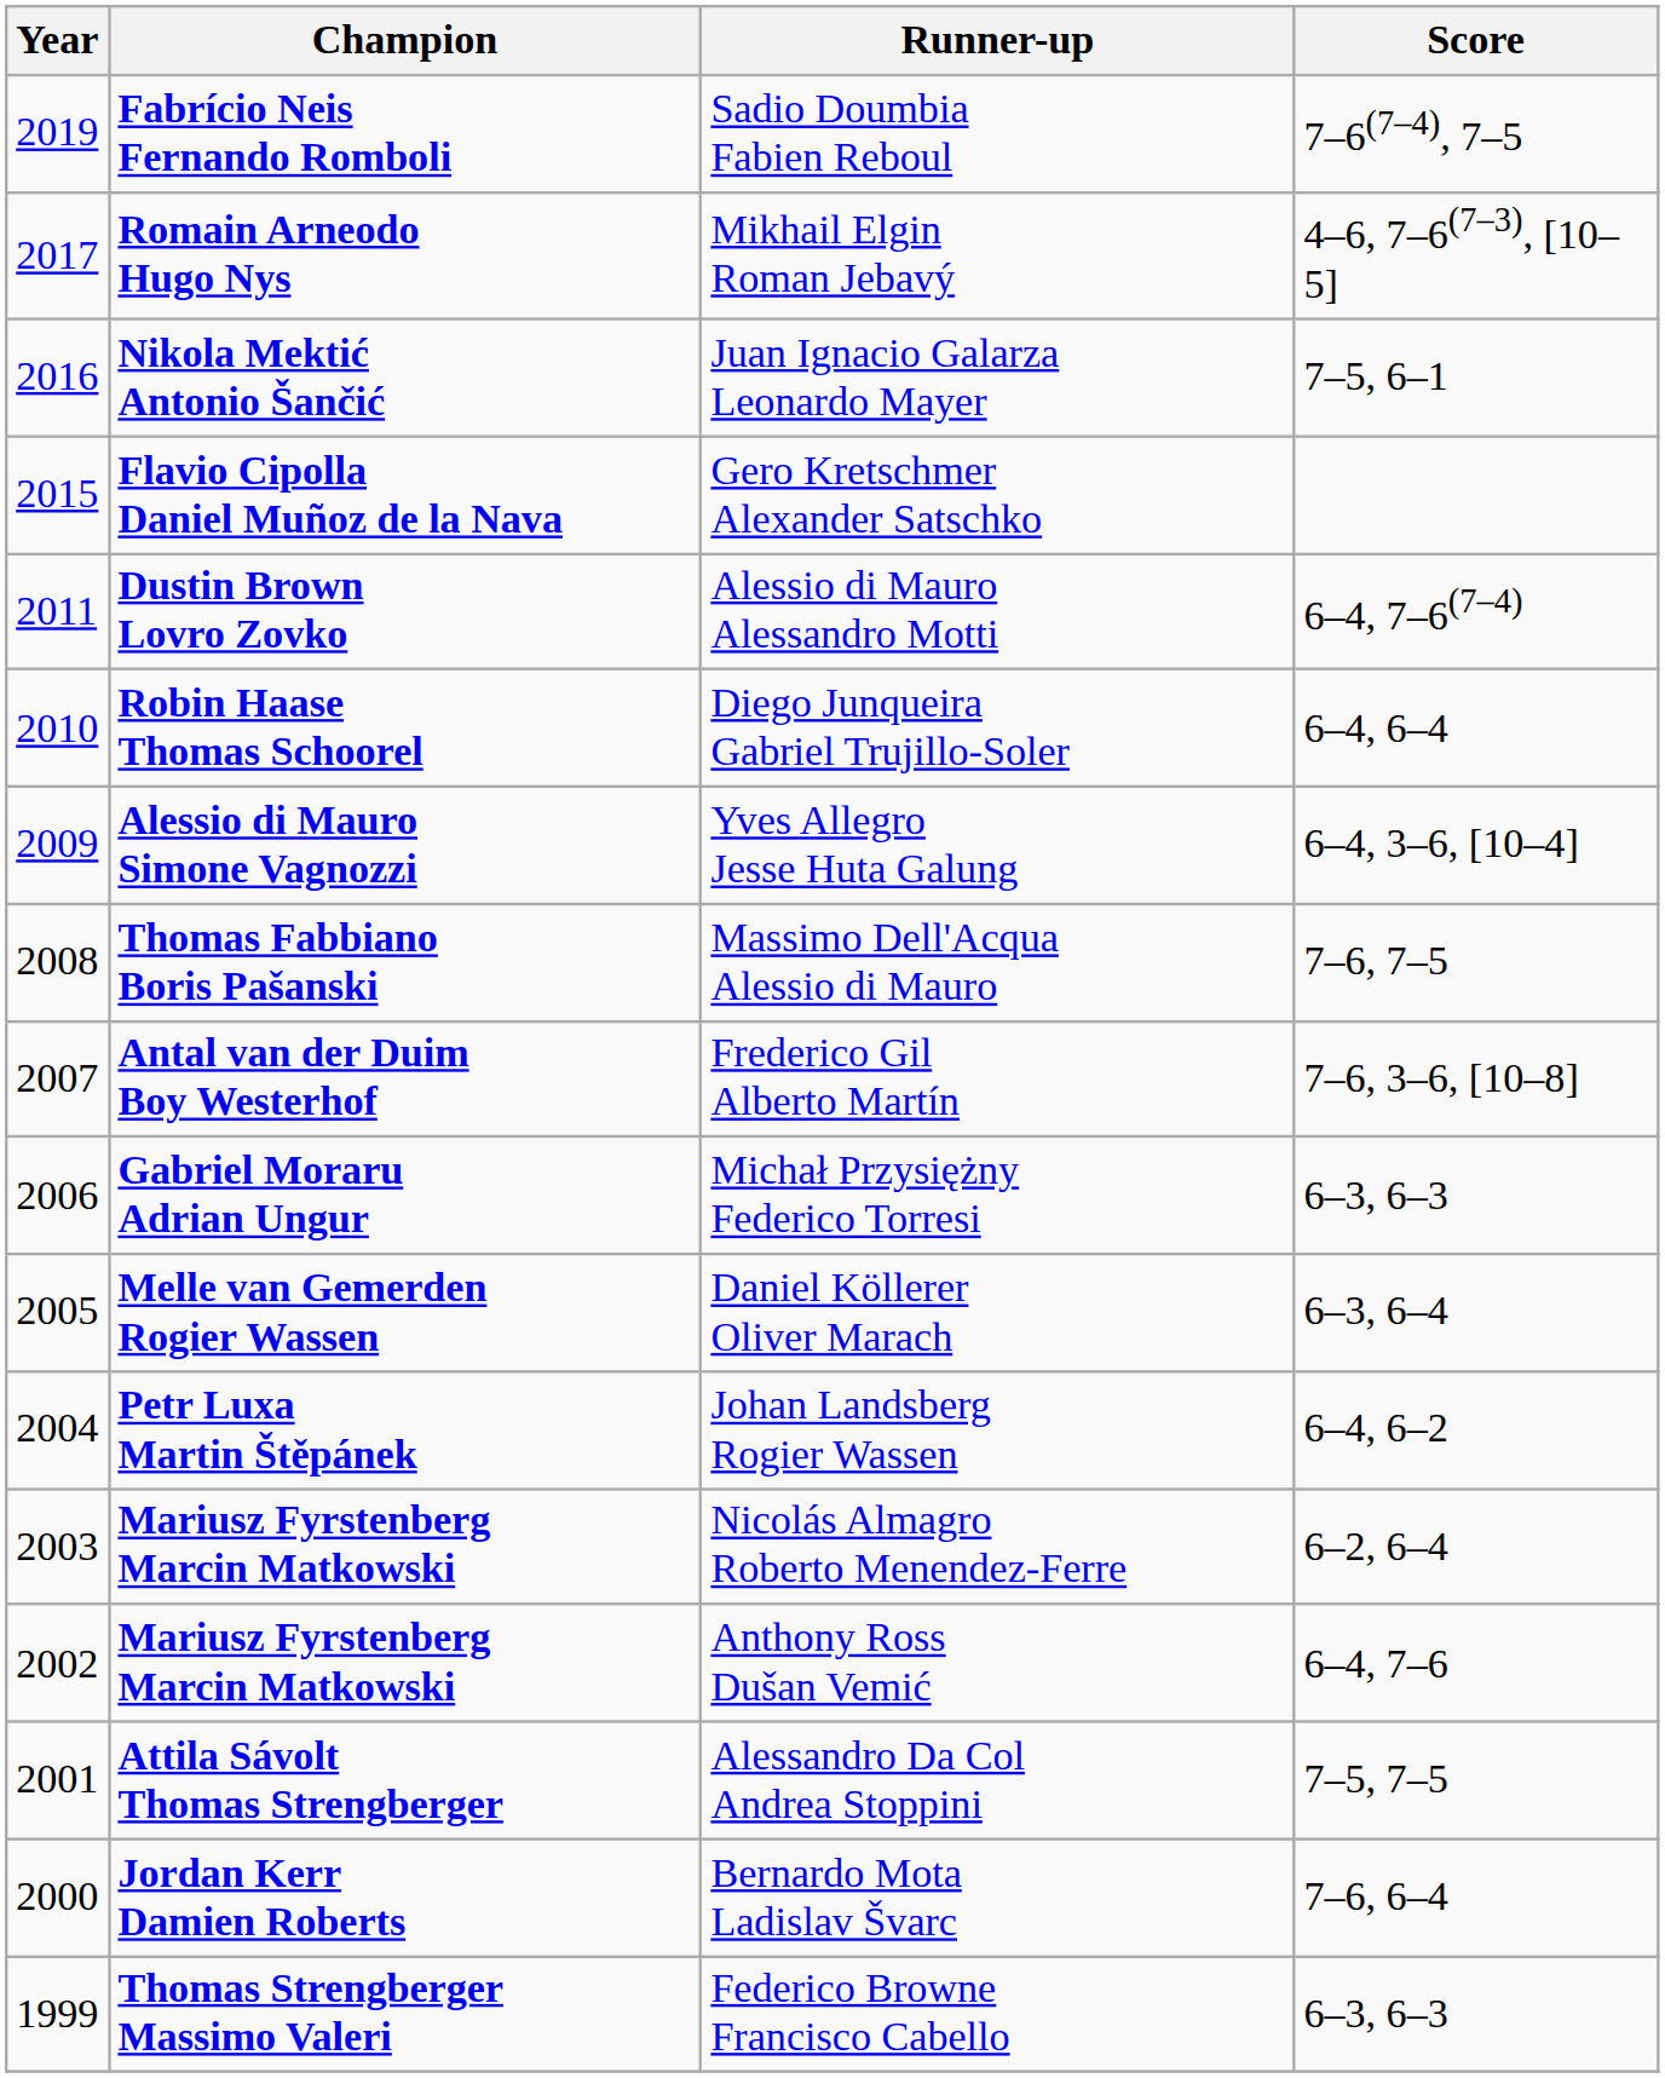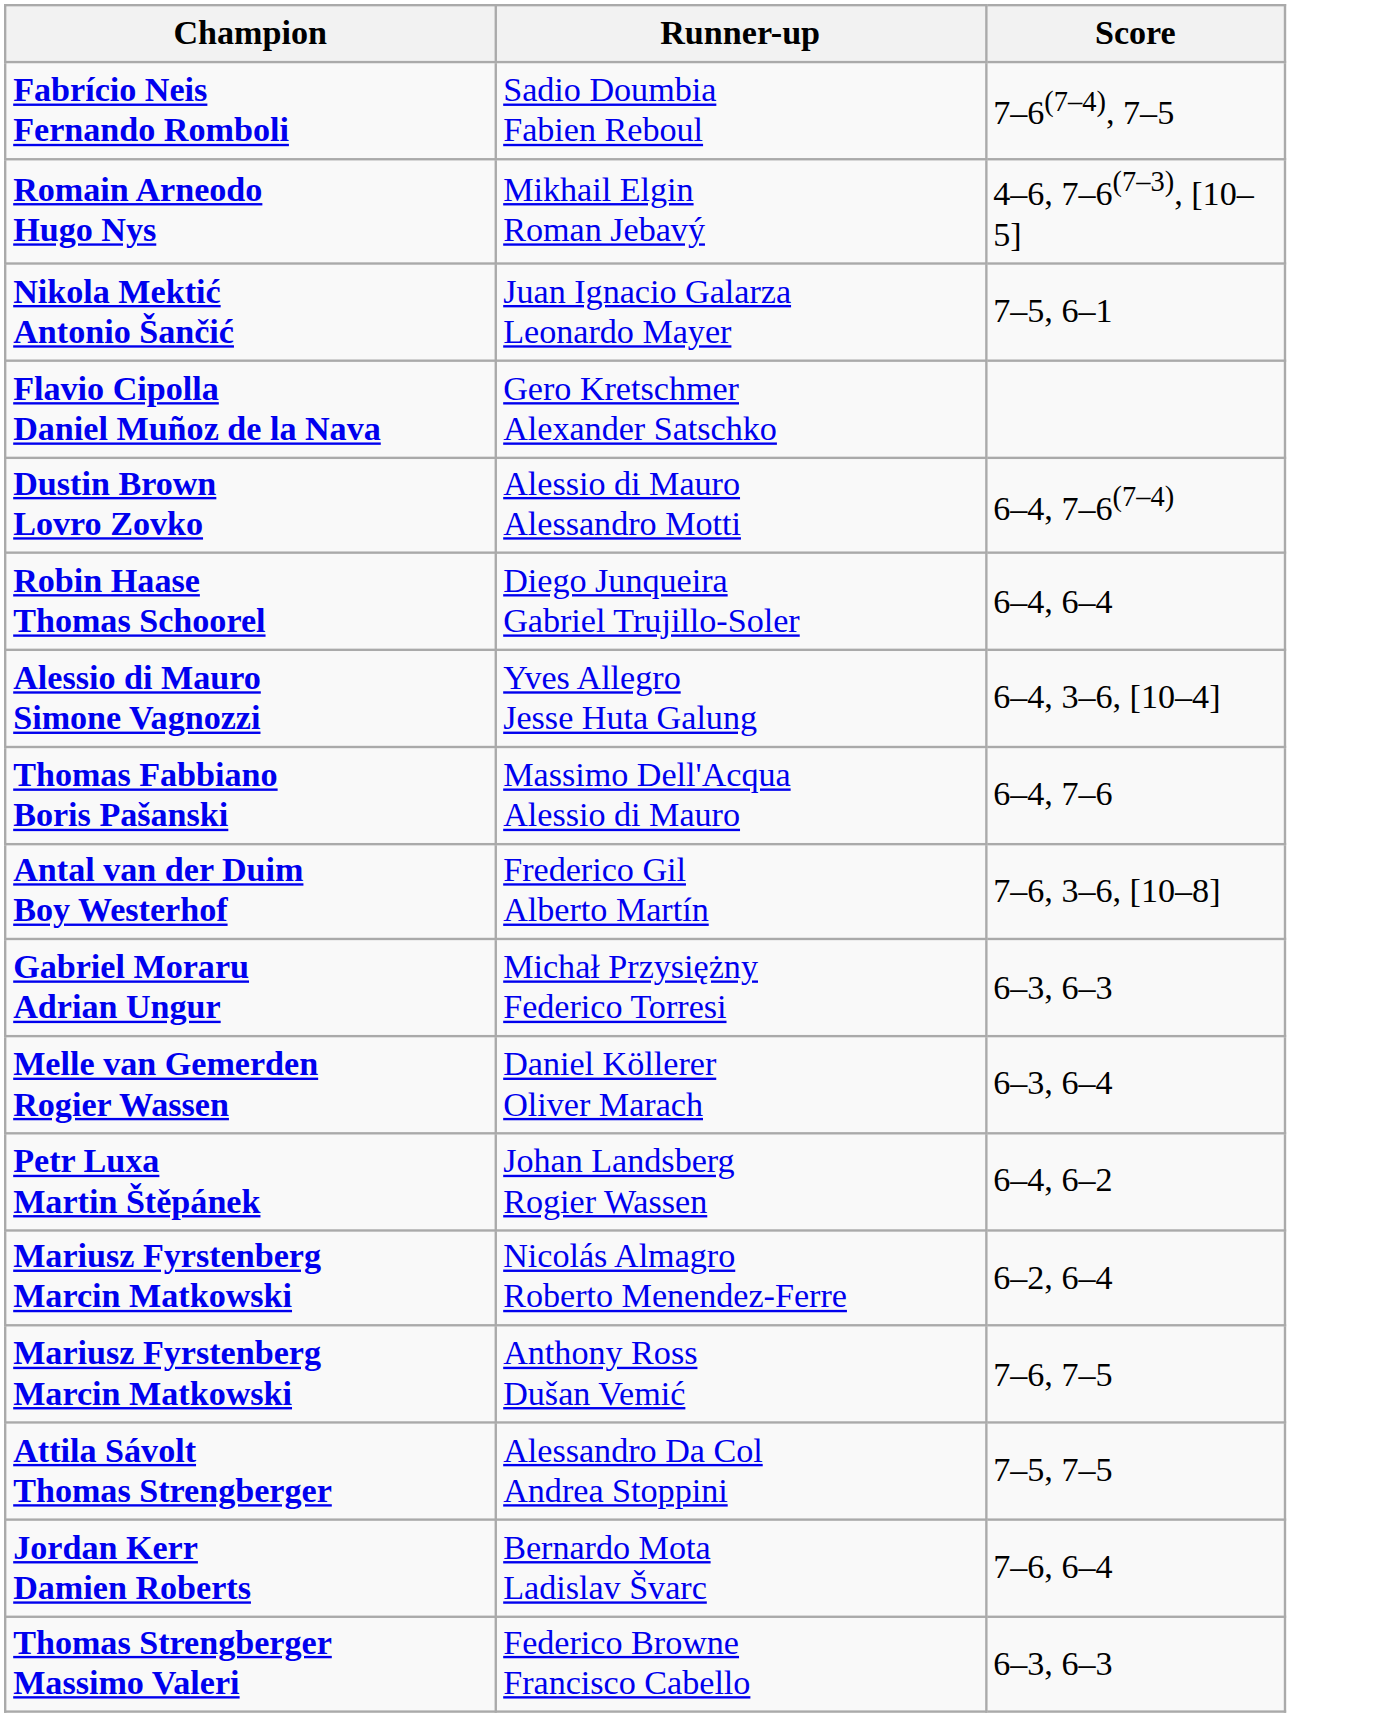- column: Year | 2019 | 2017 | 2016 | 2015 | 2011 | 2010 | 2009 | 2008 | 2007 | 2006 | 2005 | 2004 | 2003 | 2002 | 2001 | 2000 | 1999
Massimo Dell'Acqua Alessio di Mauro | Score: 7–6, 7–5 -> 6–4, 7–6
Anthony Ross Dušan Vemić | Score: 6–4, 7–6 -> 7–6, 7–5
